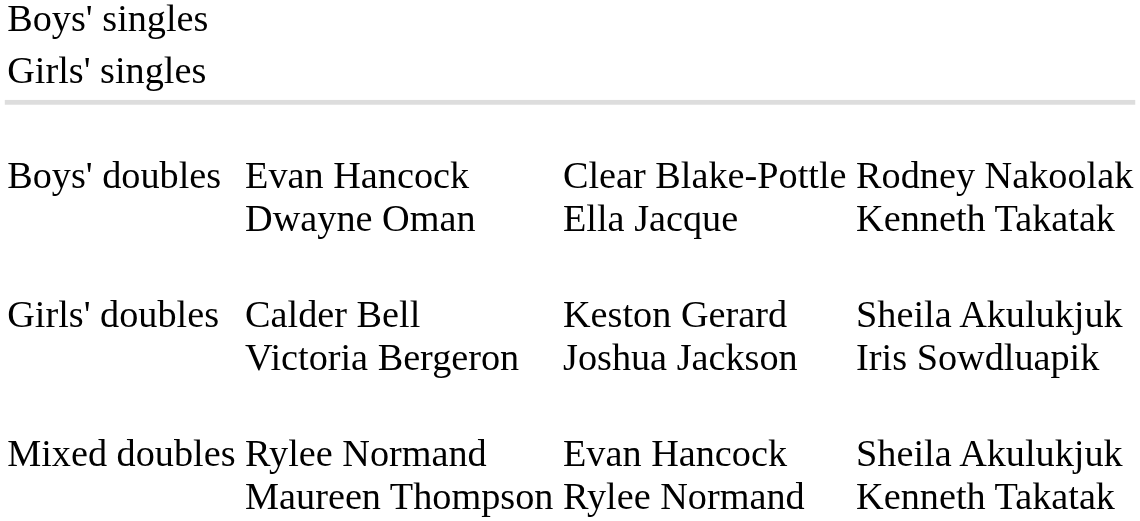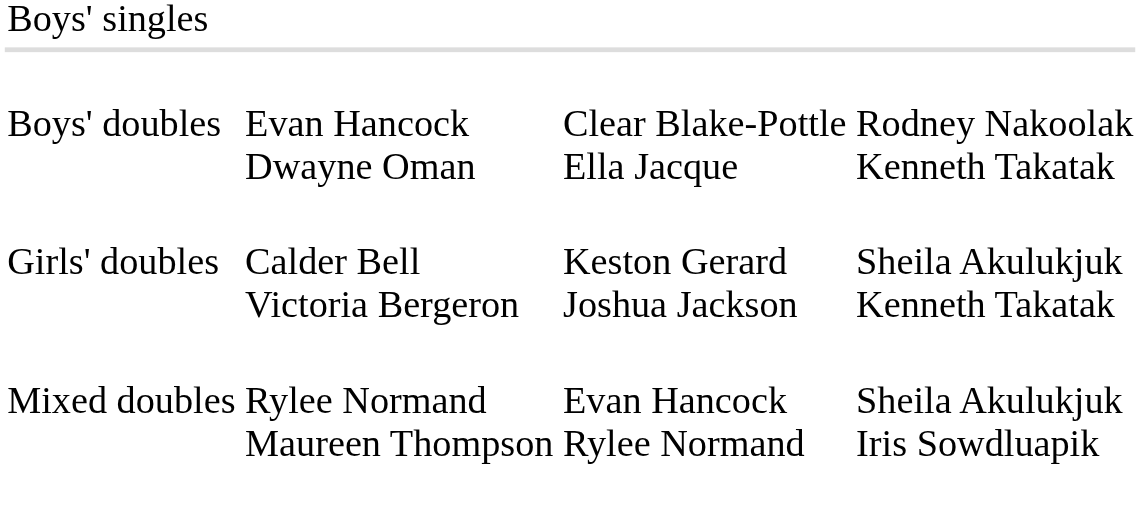- row: Girls' singles
Girls' doubles | column 4: Sheila Akulukjuk Iris Sowdluapik -> Sheila Akulukjuk Kenneth Takatak
Mixed doubles | column 4: Sheila Akulukjuk Kenneth Takatak -> Sheila Akulukjuk Iris Sowdluapik
